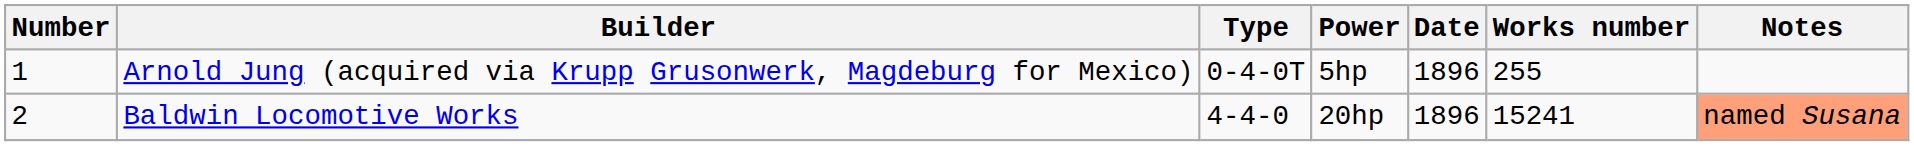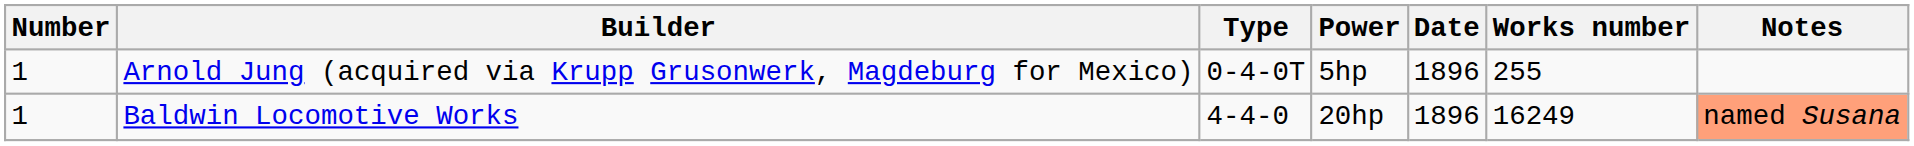Baldwin Locomotive Works | Number: 2 -> 1
Baldwin Locomotive Works | Works number: 15241 -> 16249
